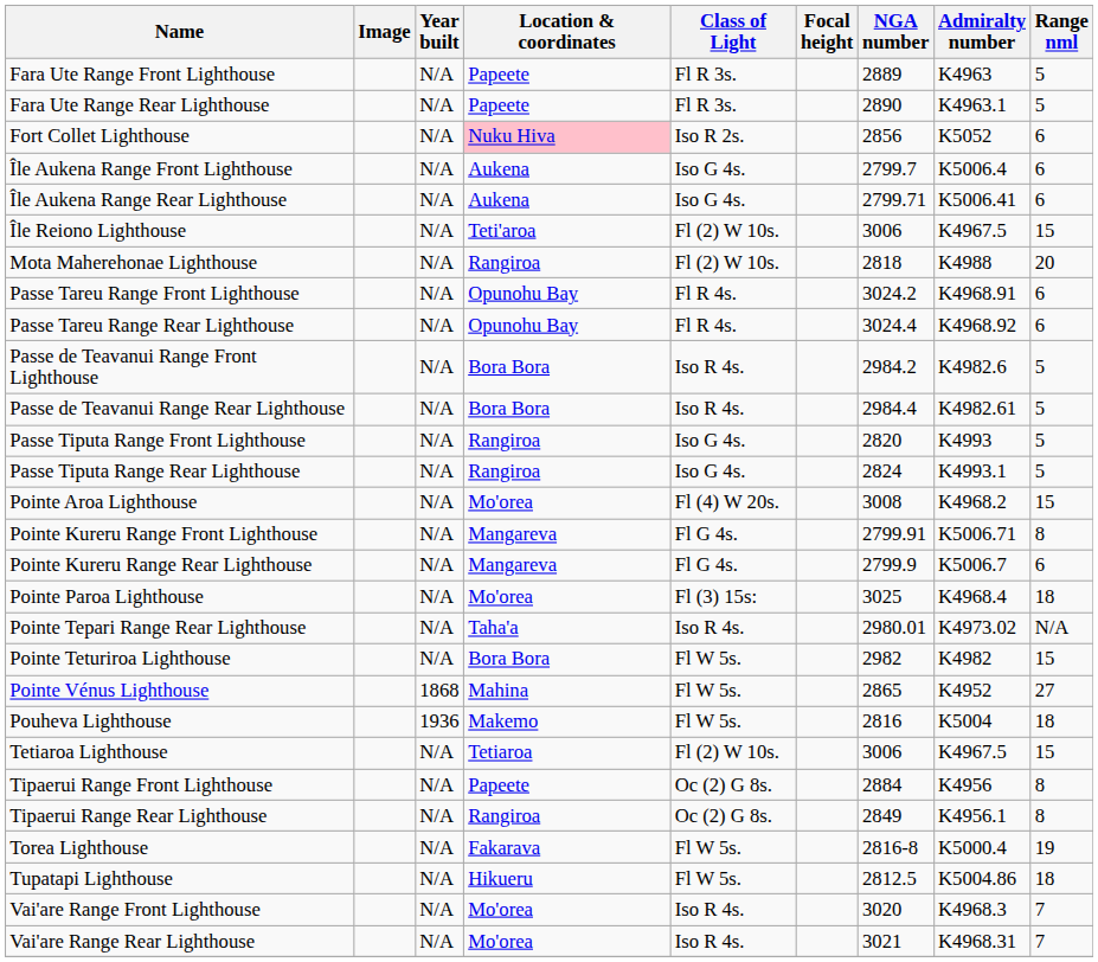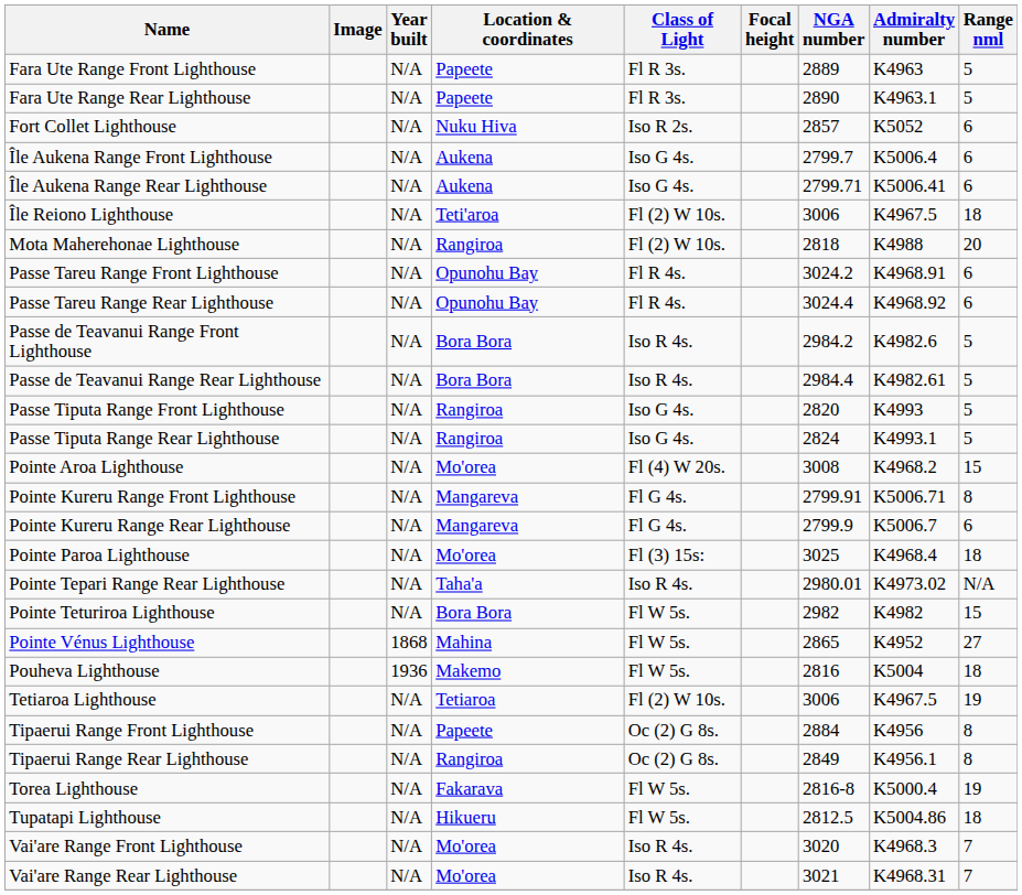Fort Collet Lighthouse | Location & coordinates: pink background -> no background
Fort Collet Lighthouse | NGA number: 2856 -> 2857
Île Reiono Lighthouse | Range nml: 15 -> 18
Tetiaroa Lighthouse | Range nml: 15 -> 19
